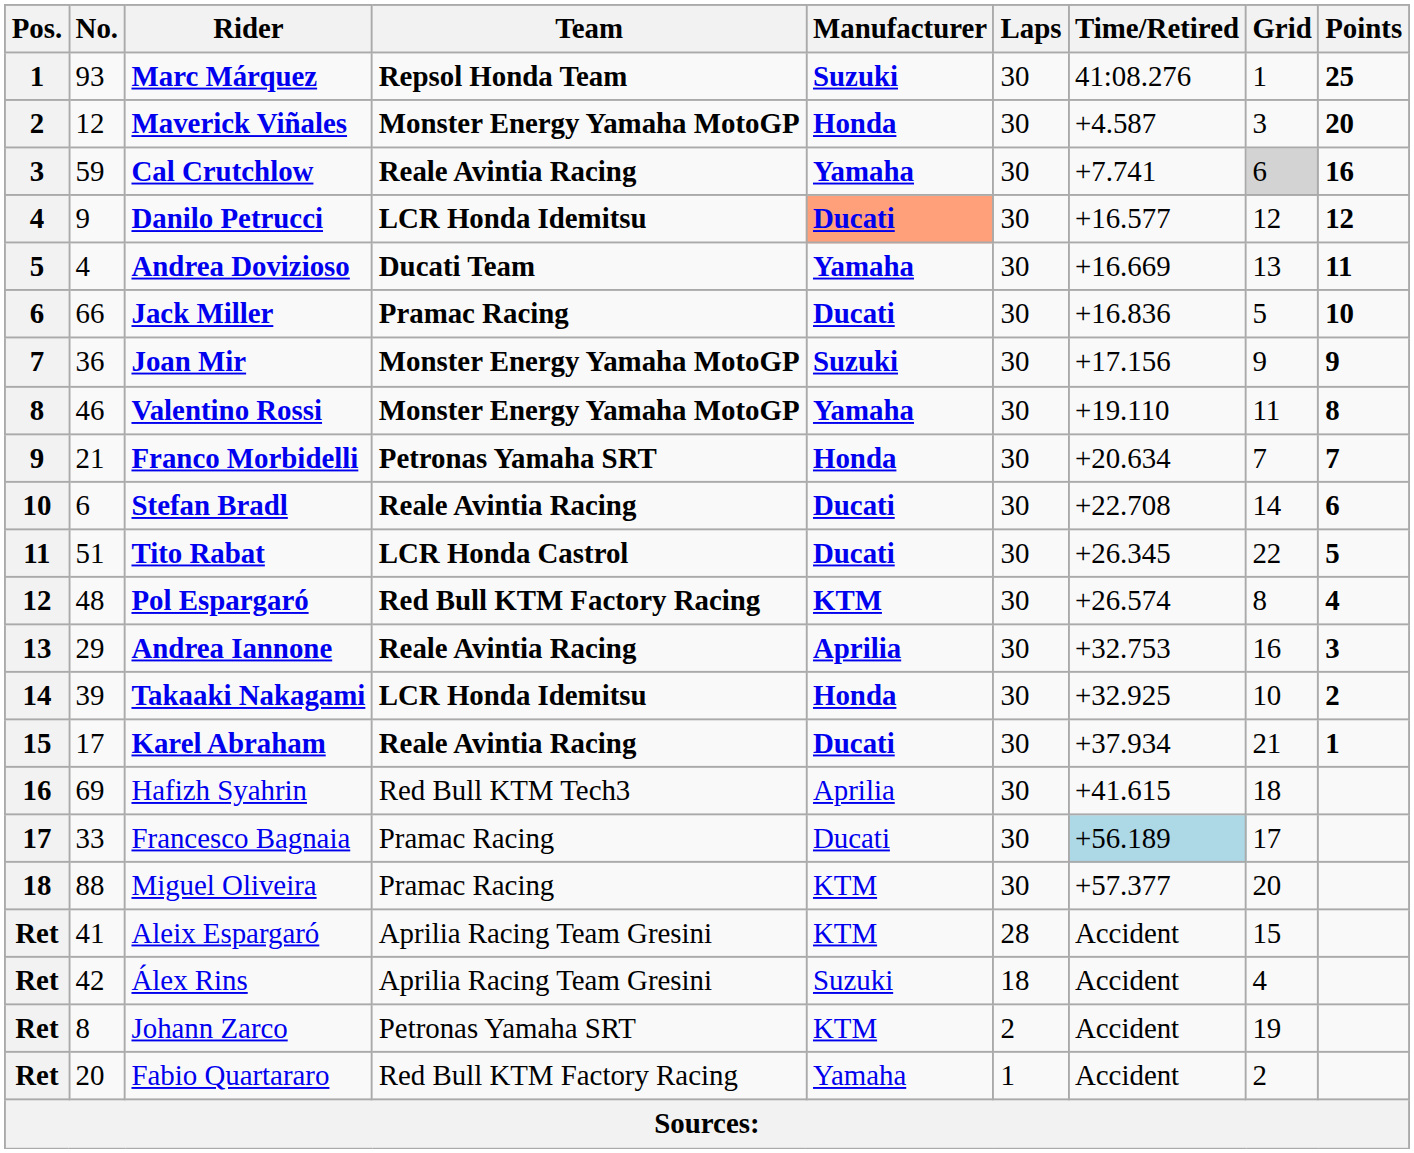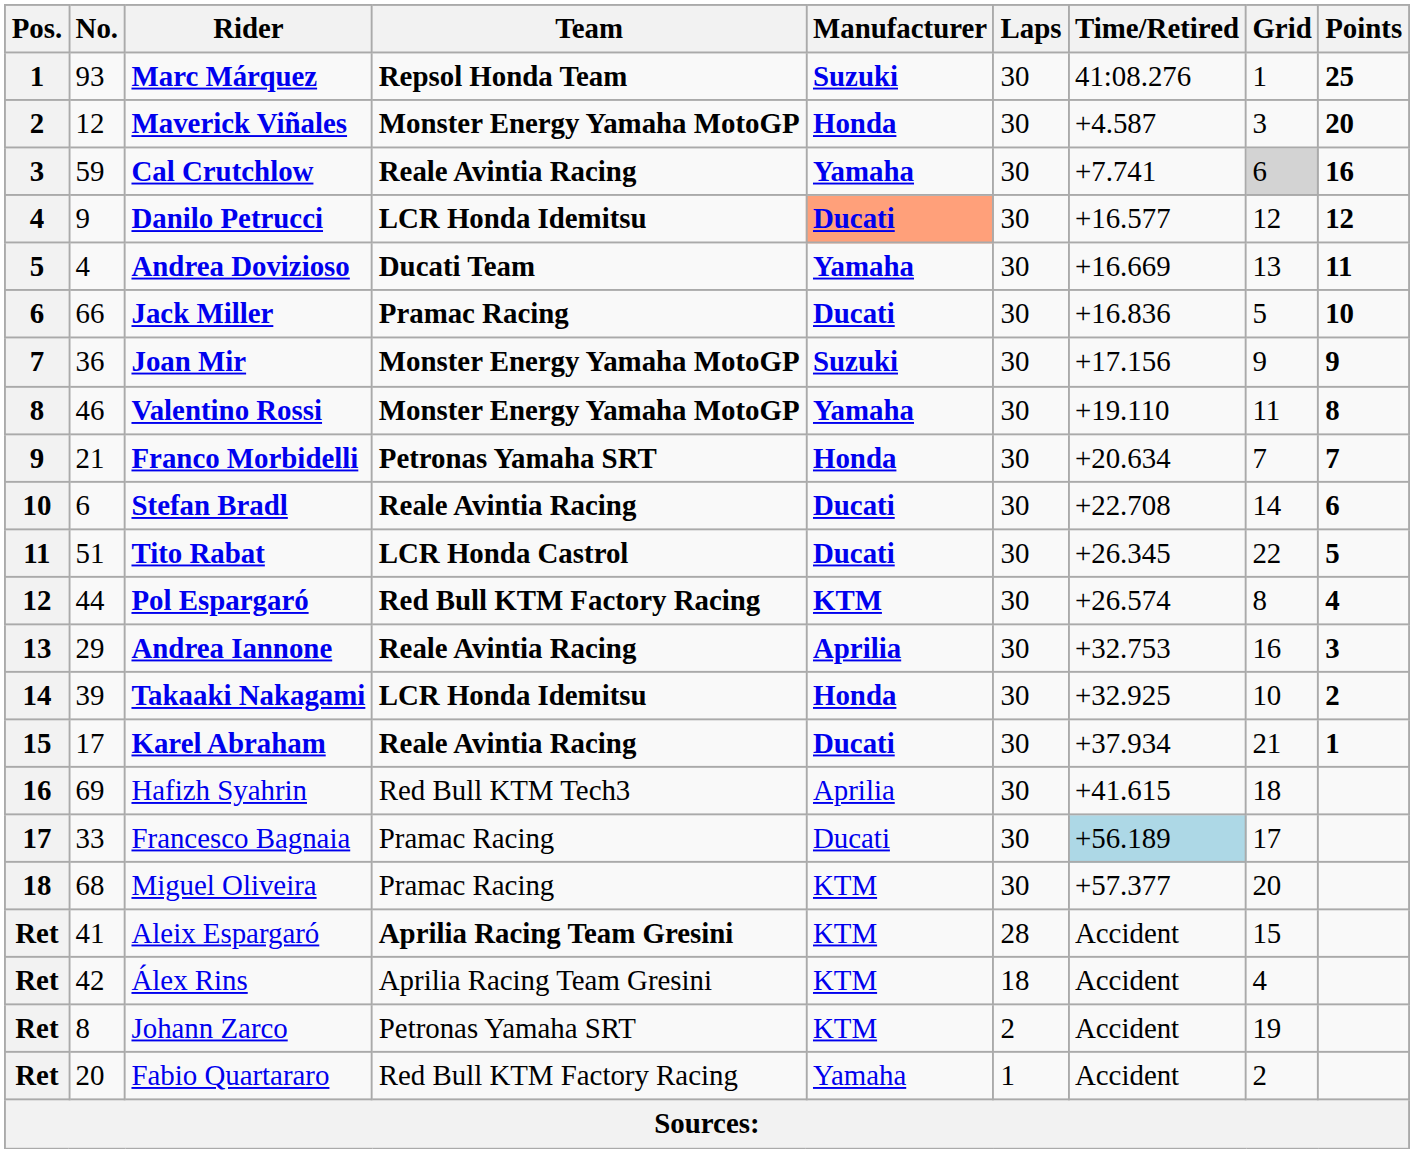Pol Espargaró | No.: 48 -> 44
Miguel Oliveira | No.: 88 -> 68
Aleix Espargaró | Team: normal -> bold
Álex Rins | Manufacturer: Suzuki -> KTM
